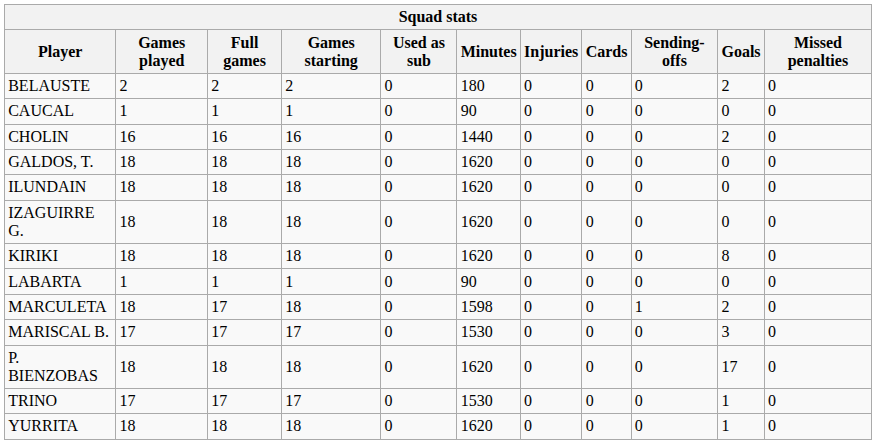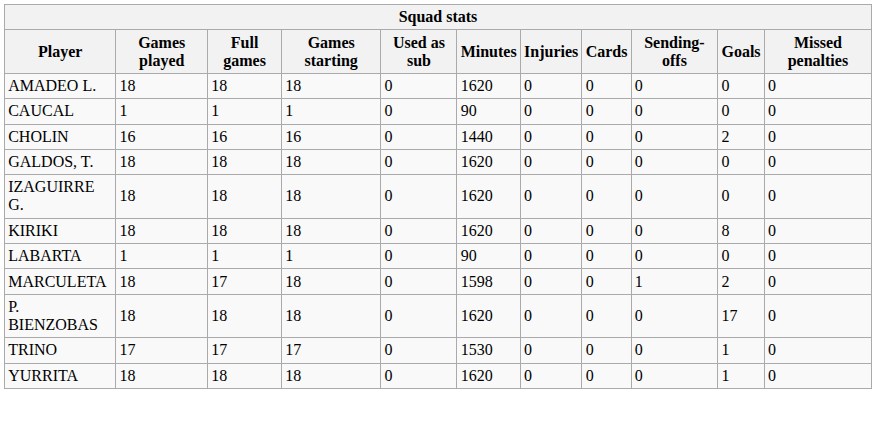+ row: AMADEO L. | 18 | 18 | 18 | 0 | 1620 | 0 | 0 | 0 | 0 | 0
- row: BELAUSTE | 2 | 2 | 2 | 0 | 180 | 0 | 0 | 0 | 2 | 0
- row: ILUNDAIN | 18 | 18 | 18 | 0 | 1620 | 0 | 0 | 0 | 0 | 0
- row: MARISCAL B. | 17 | 17 | 17 | 0 | 1530 | 0 | 0 | 0 | 3 | 0
